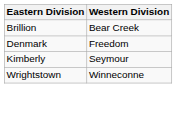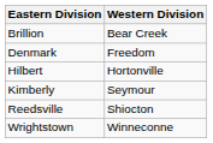+ row: Hilbert | Hortonville
+ row: Reedsville | Shiocton
